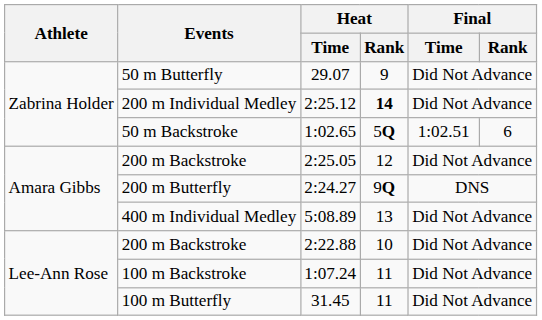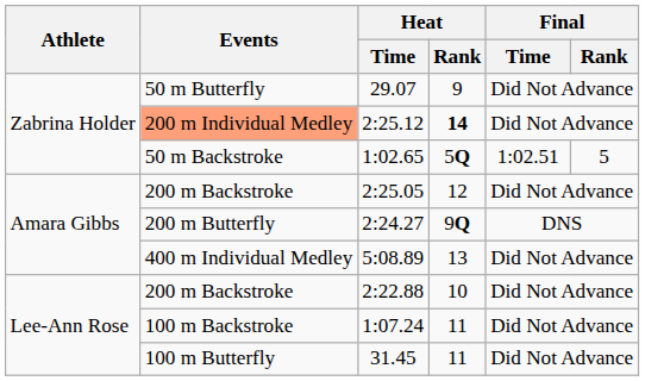2:25.12 | Events: no background -> lightsalmon background
1:02.65 | Final / Rank: 6 -> 5
